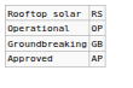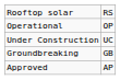+ row: Under Construction | UC
